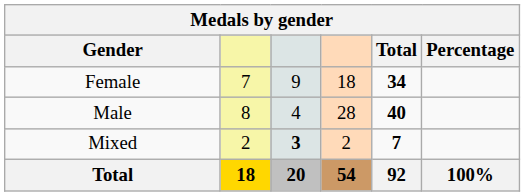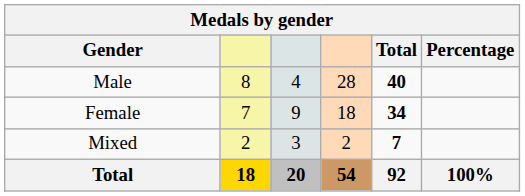rows swapped: Male <-> Female
Mixed | column 3: bold -> normal
